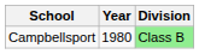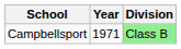Campbellsport | Year: 1980 -> 1971
